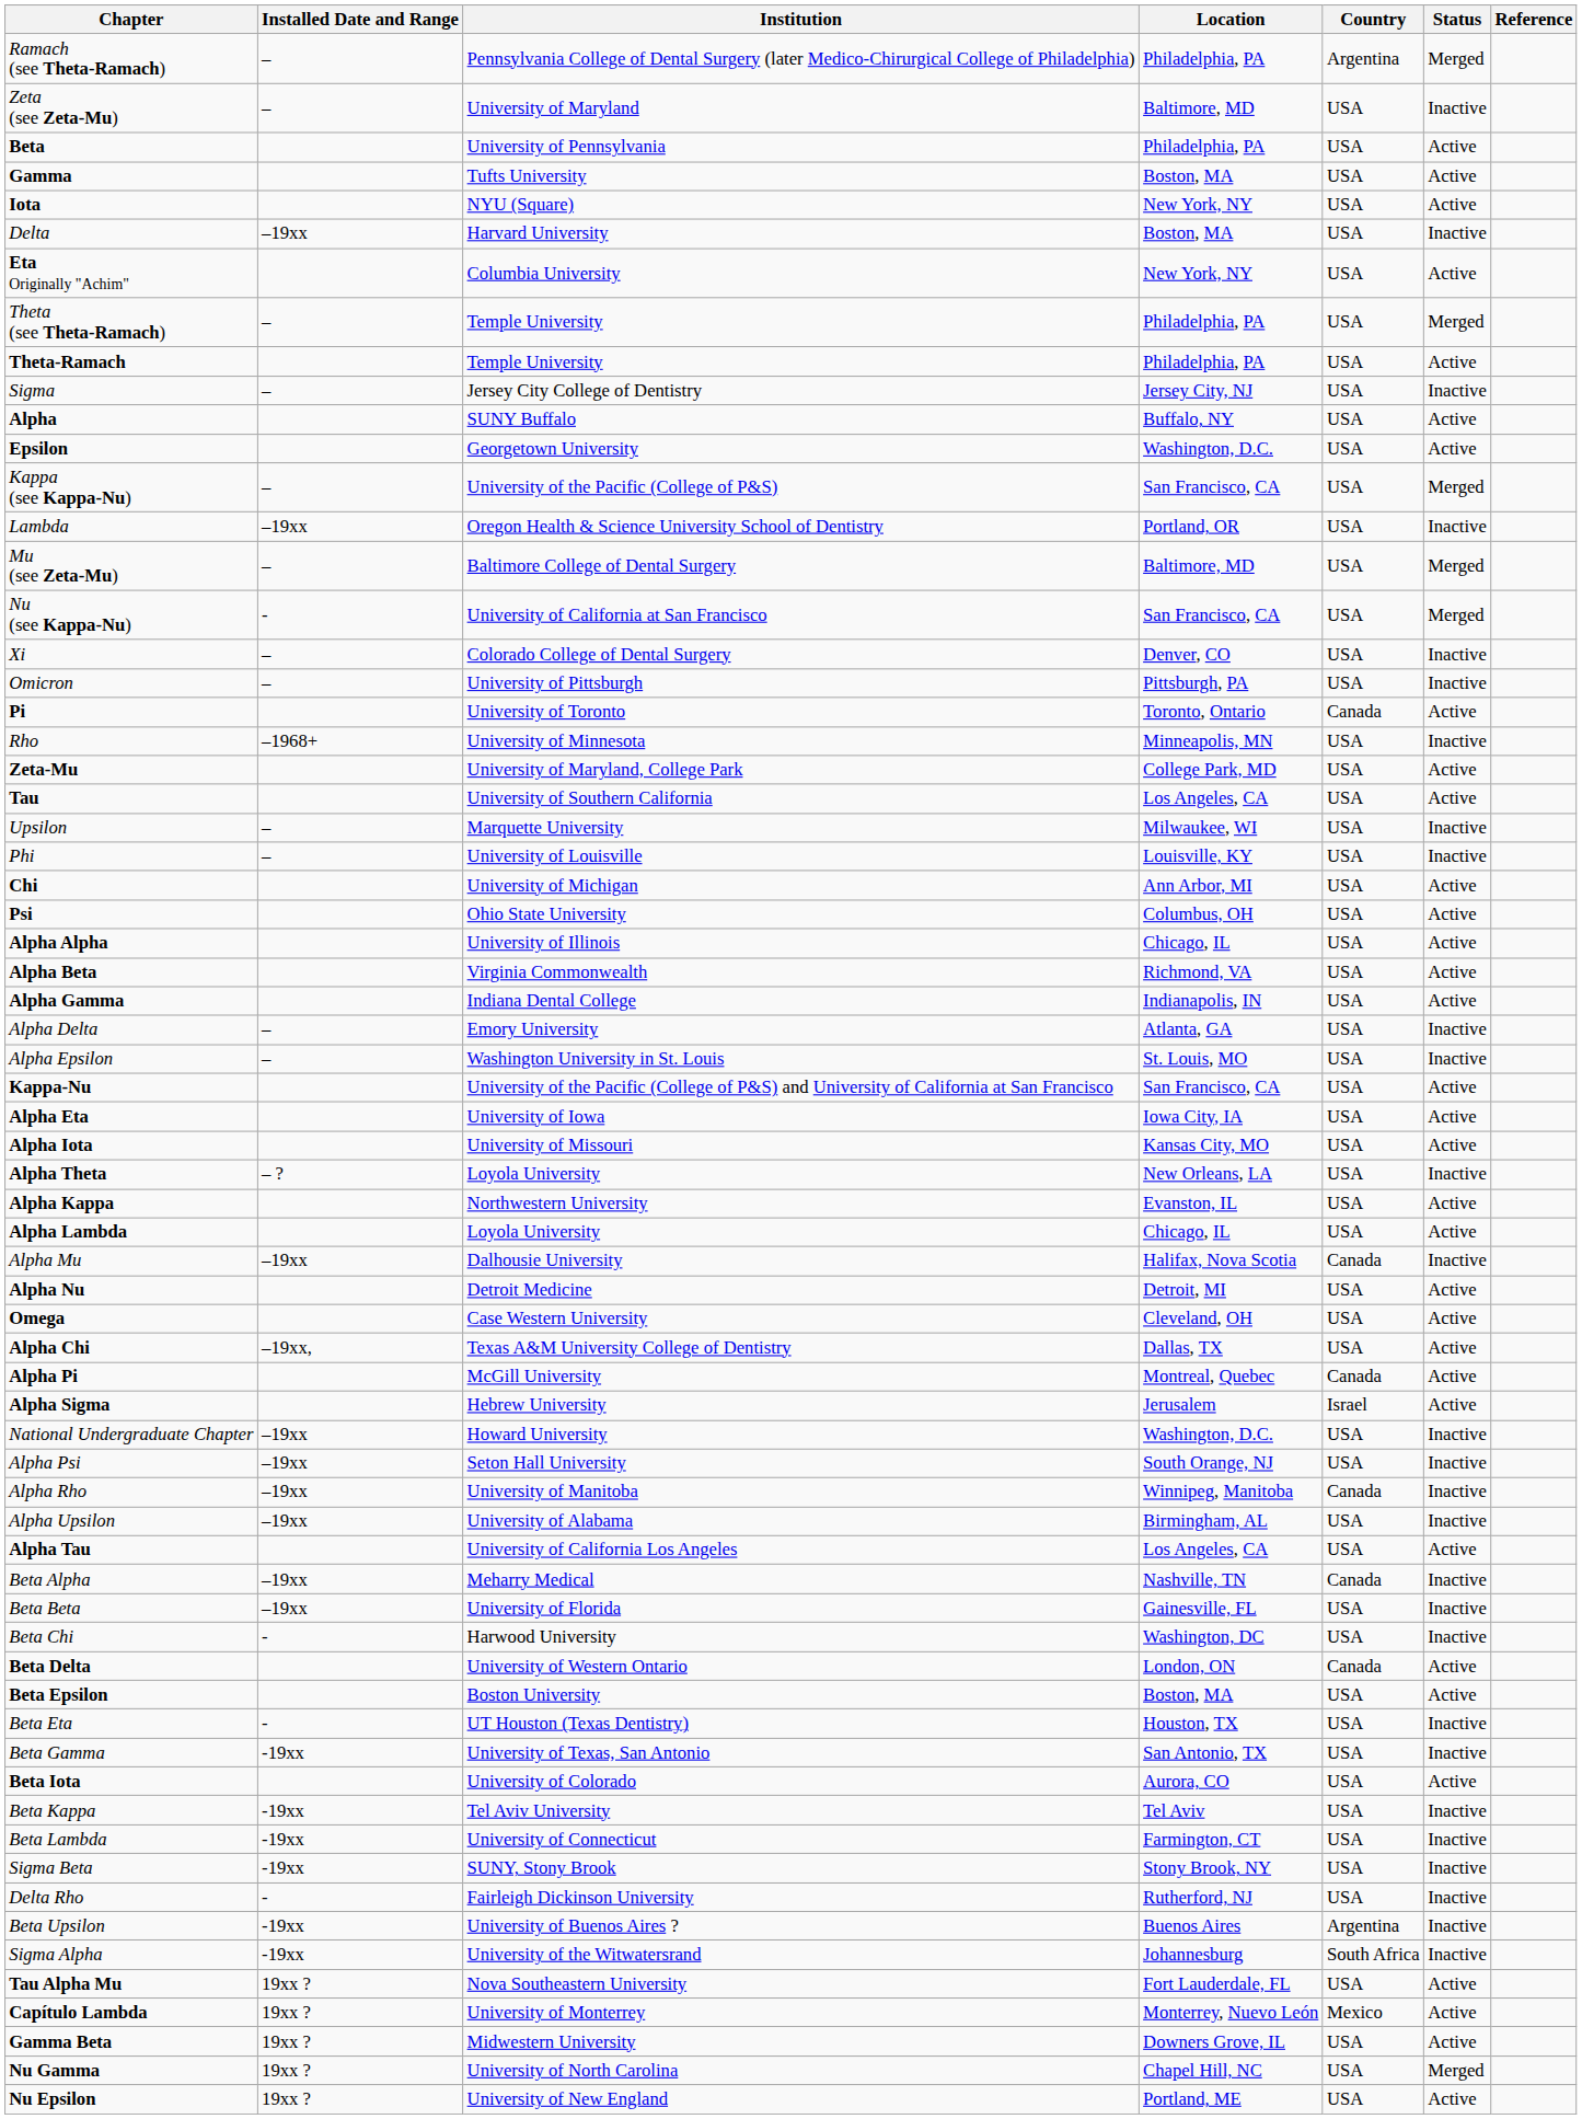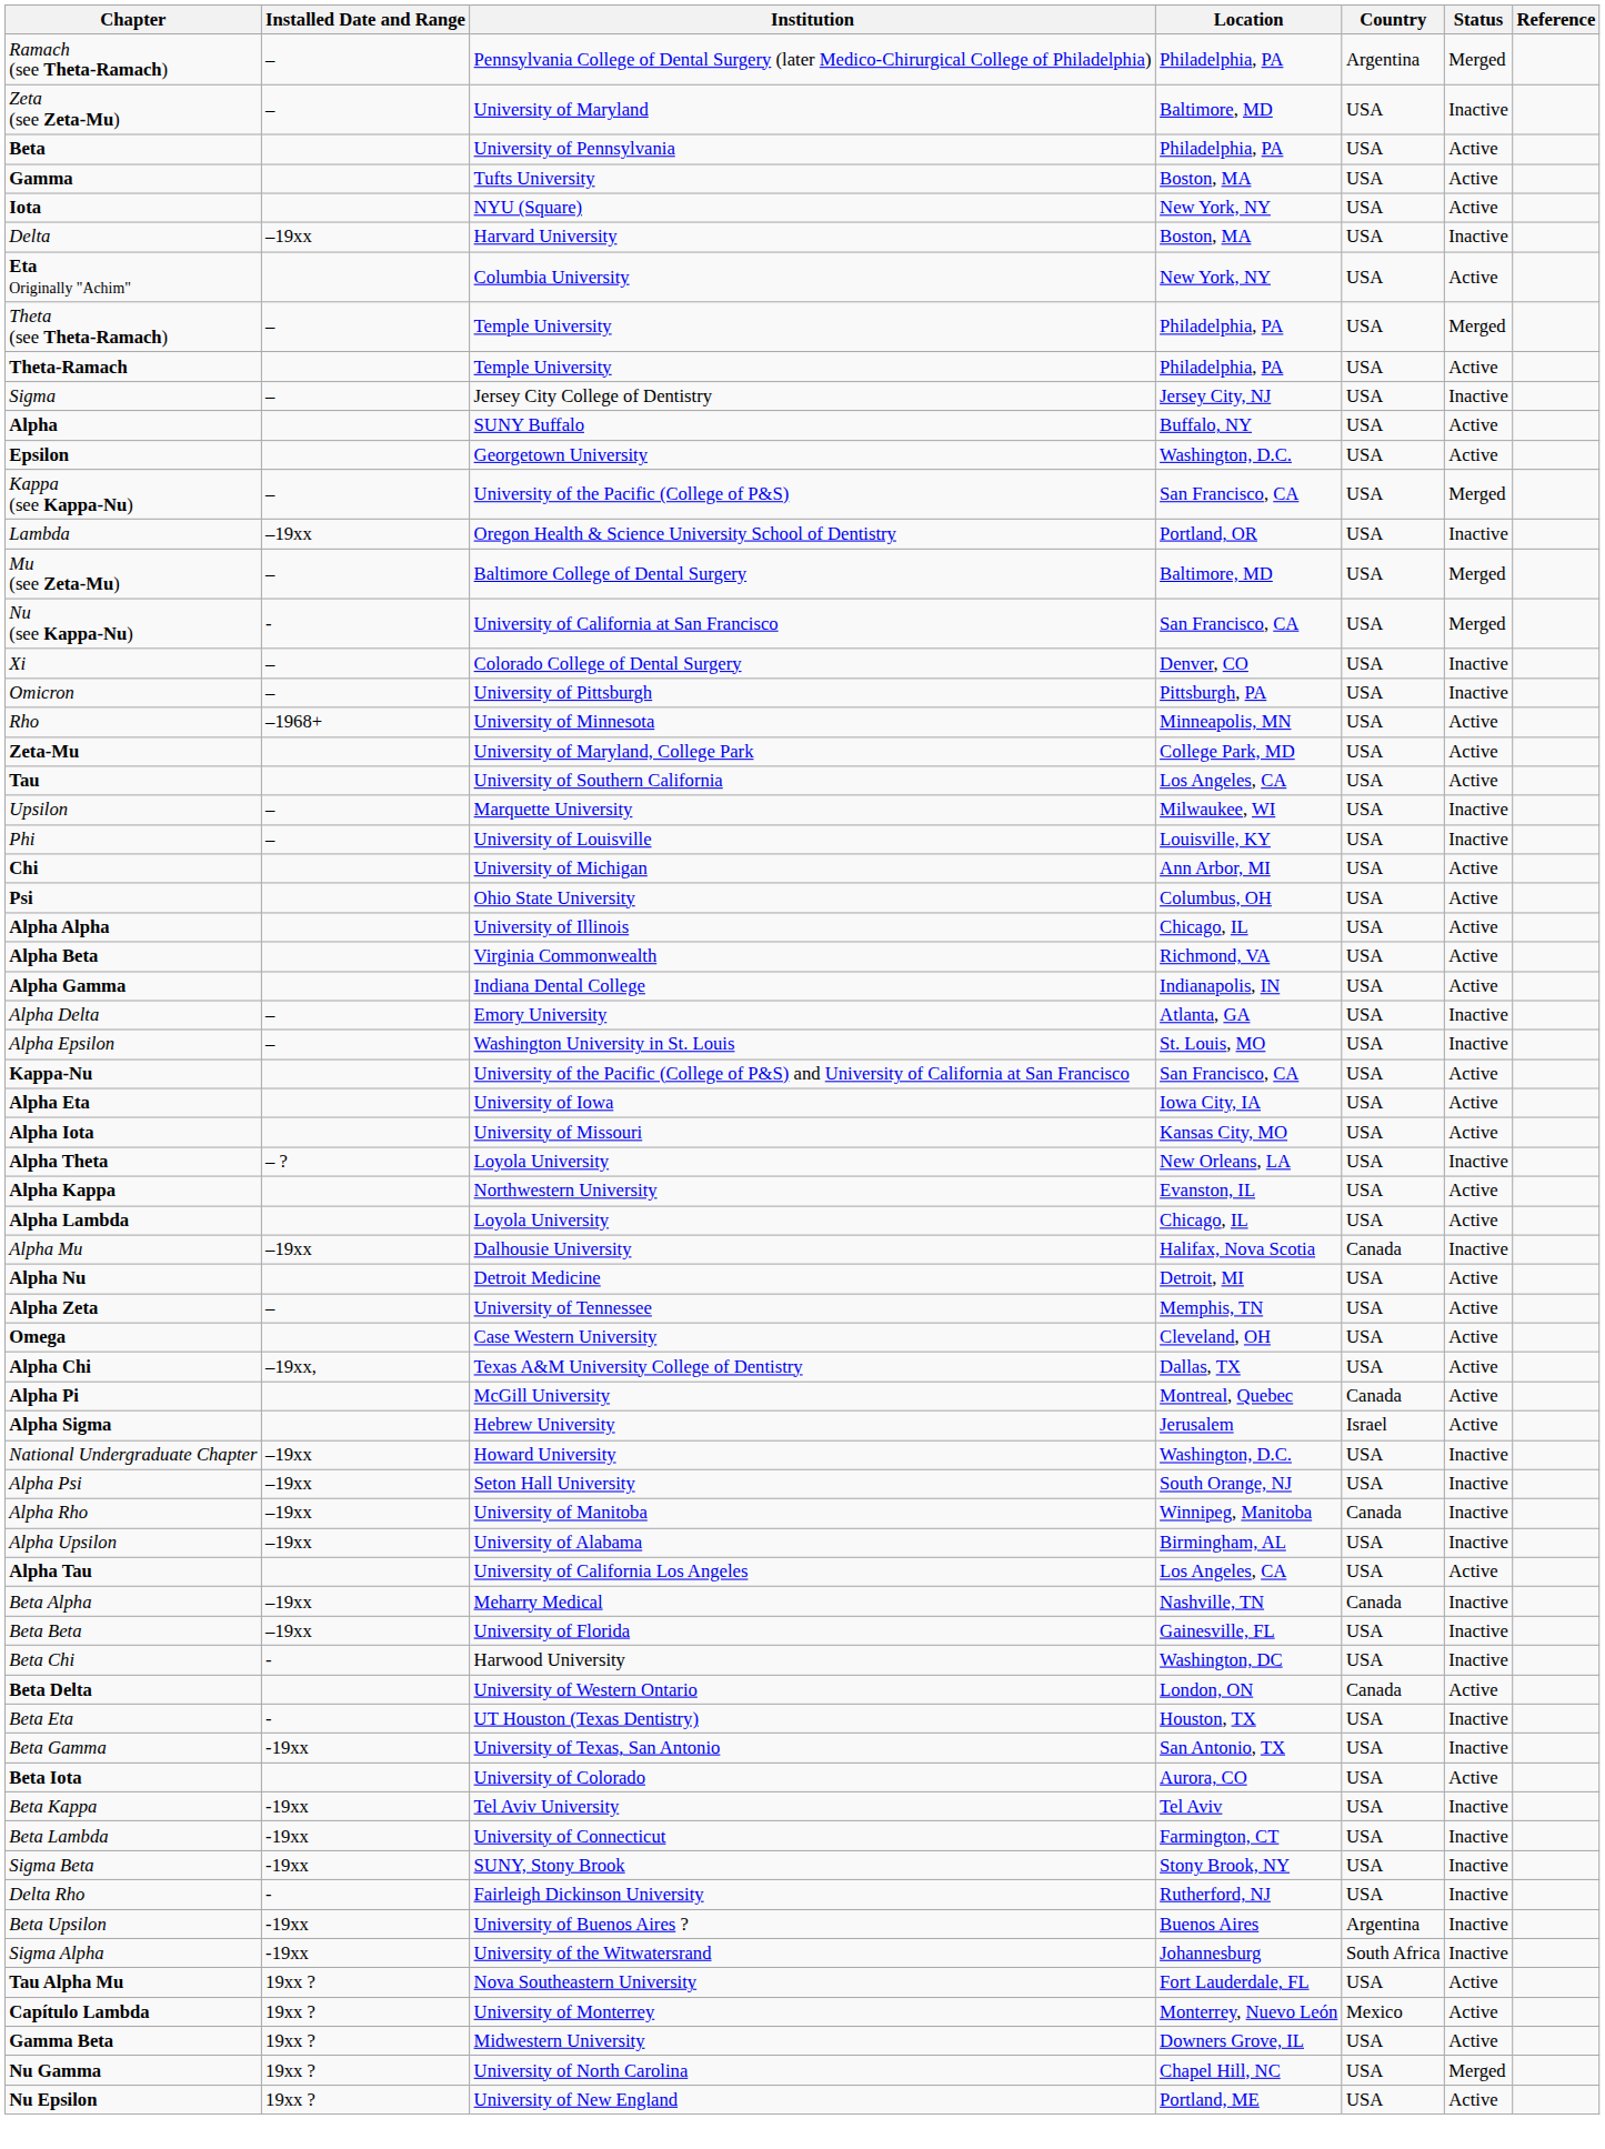- row: Pi | University of Toronto | Toronto, Ontario | Canada | Active
Rho | Status: Inactive -> Active
+ row: Alpha Zeta | – | University of Tennessee | Memphis, TN | USA | Active
- row: Beta Epsilon | Boston University | Boston, MA | USA | Active
